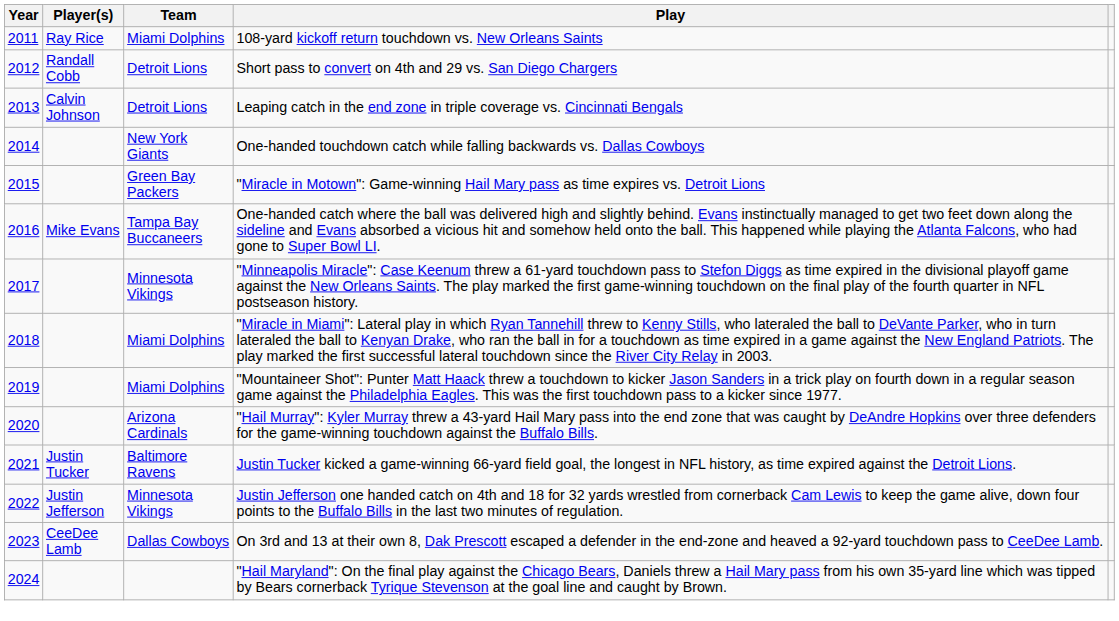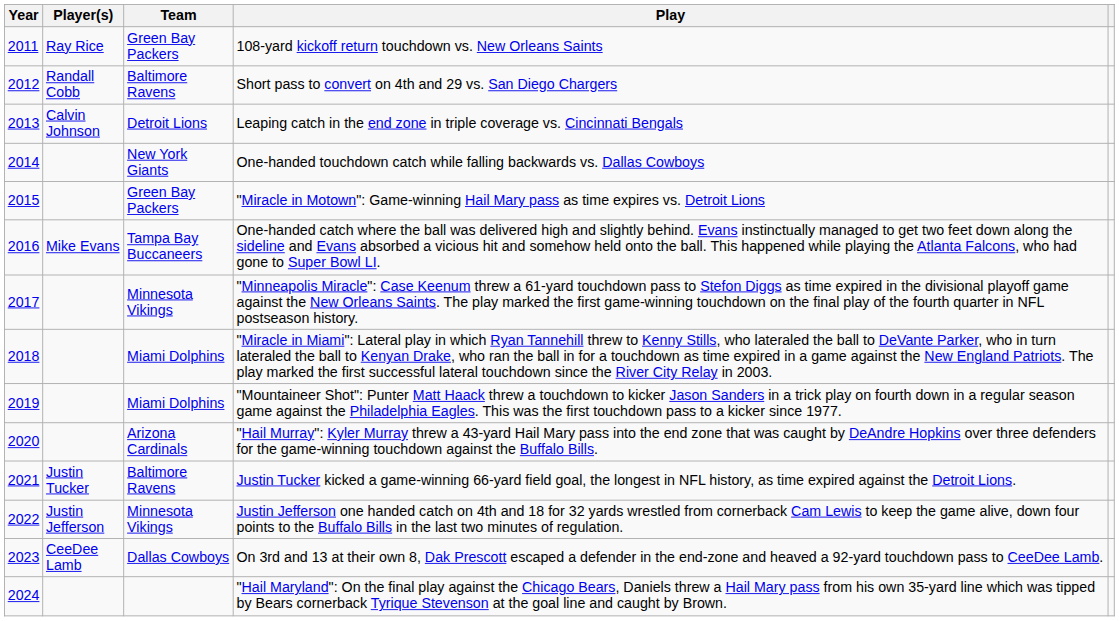108-yard kickoff return touchdown vs. New Orleans Saints | Team: Miami Dolphins -> Green Bay Packers
Short pass to convert on 4th and 29 vs. San Diego Chargers | Team: Detroit Lions -> Baltimore Ravens
